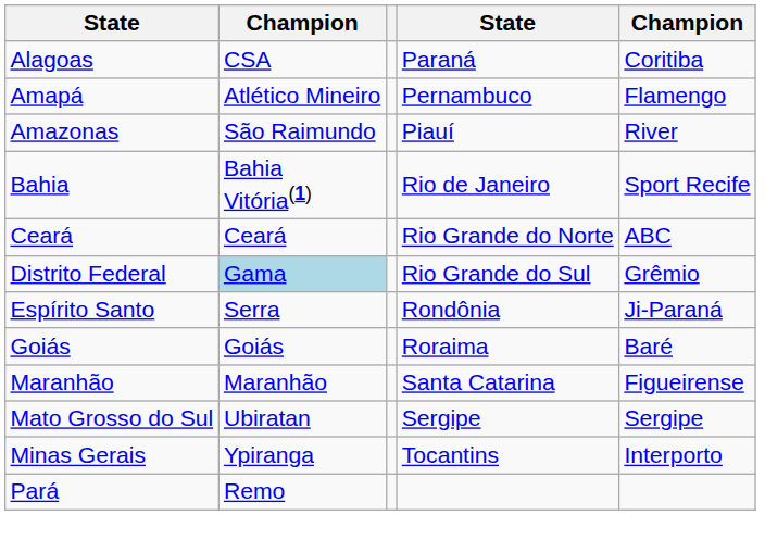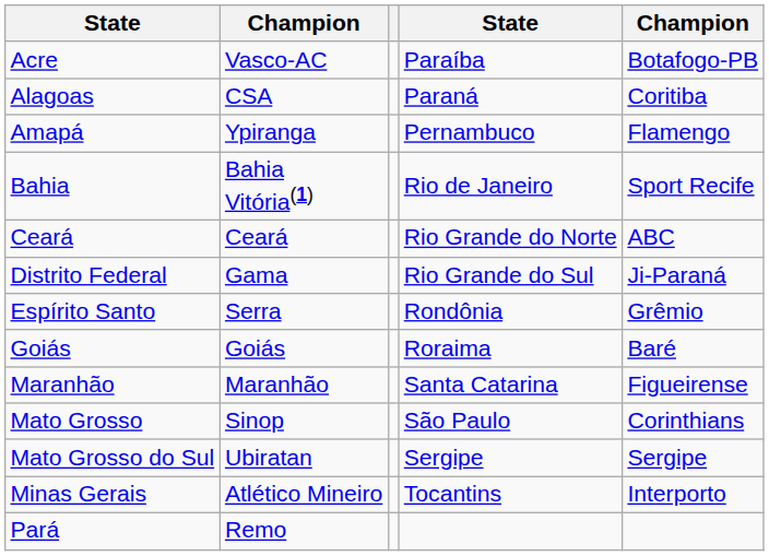+ row: Acre | Vasco-AC | Paraíba | Botafogo-PB
Amapá | column 2: Atlético Mineiro -> Ypiranga
- row: Amazonas | São Raimundo | Piauí | River
Distrito Federal | column 2: lightblue background -> no background
Distrito Federal | column 5: Grêmio -> Ji-Paraná
Espírito Santo | column 5: Ji-Paraná -> Grêmio
+ row: Mato Grosso | Sinop | São Paulo | Corinthians
Minas Gerais | column 2: Ypiranga -> Atlético Mineiro
